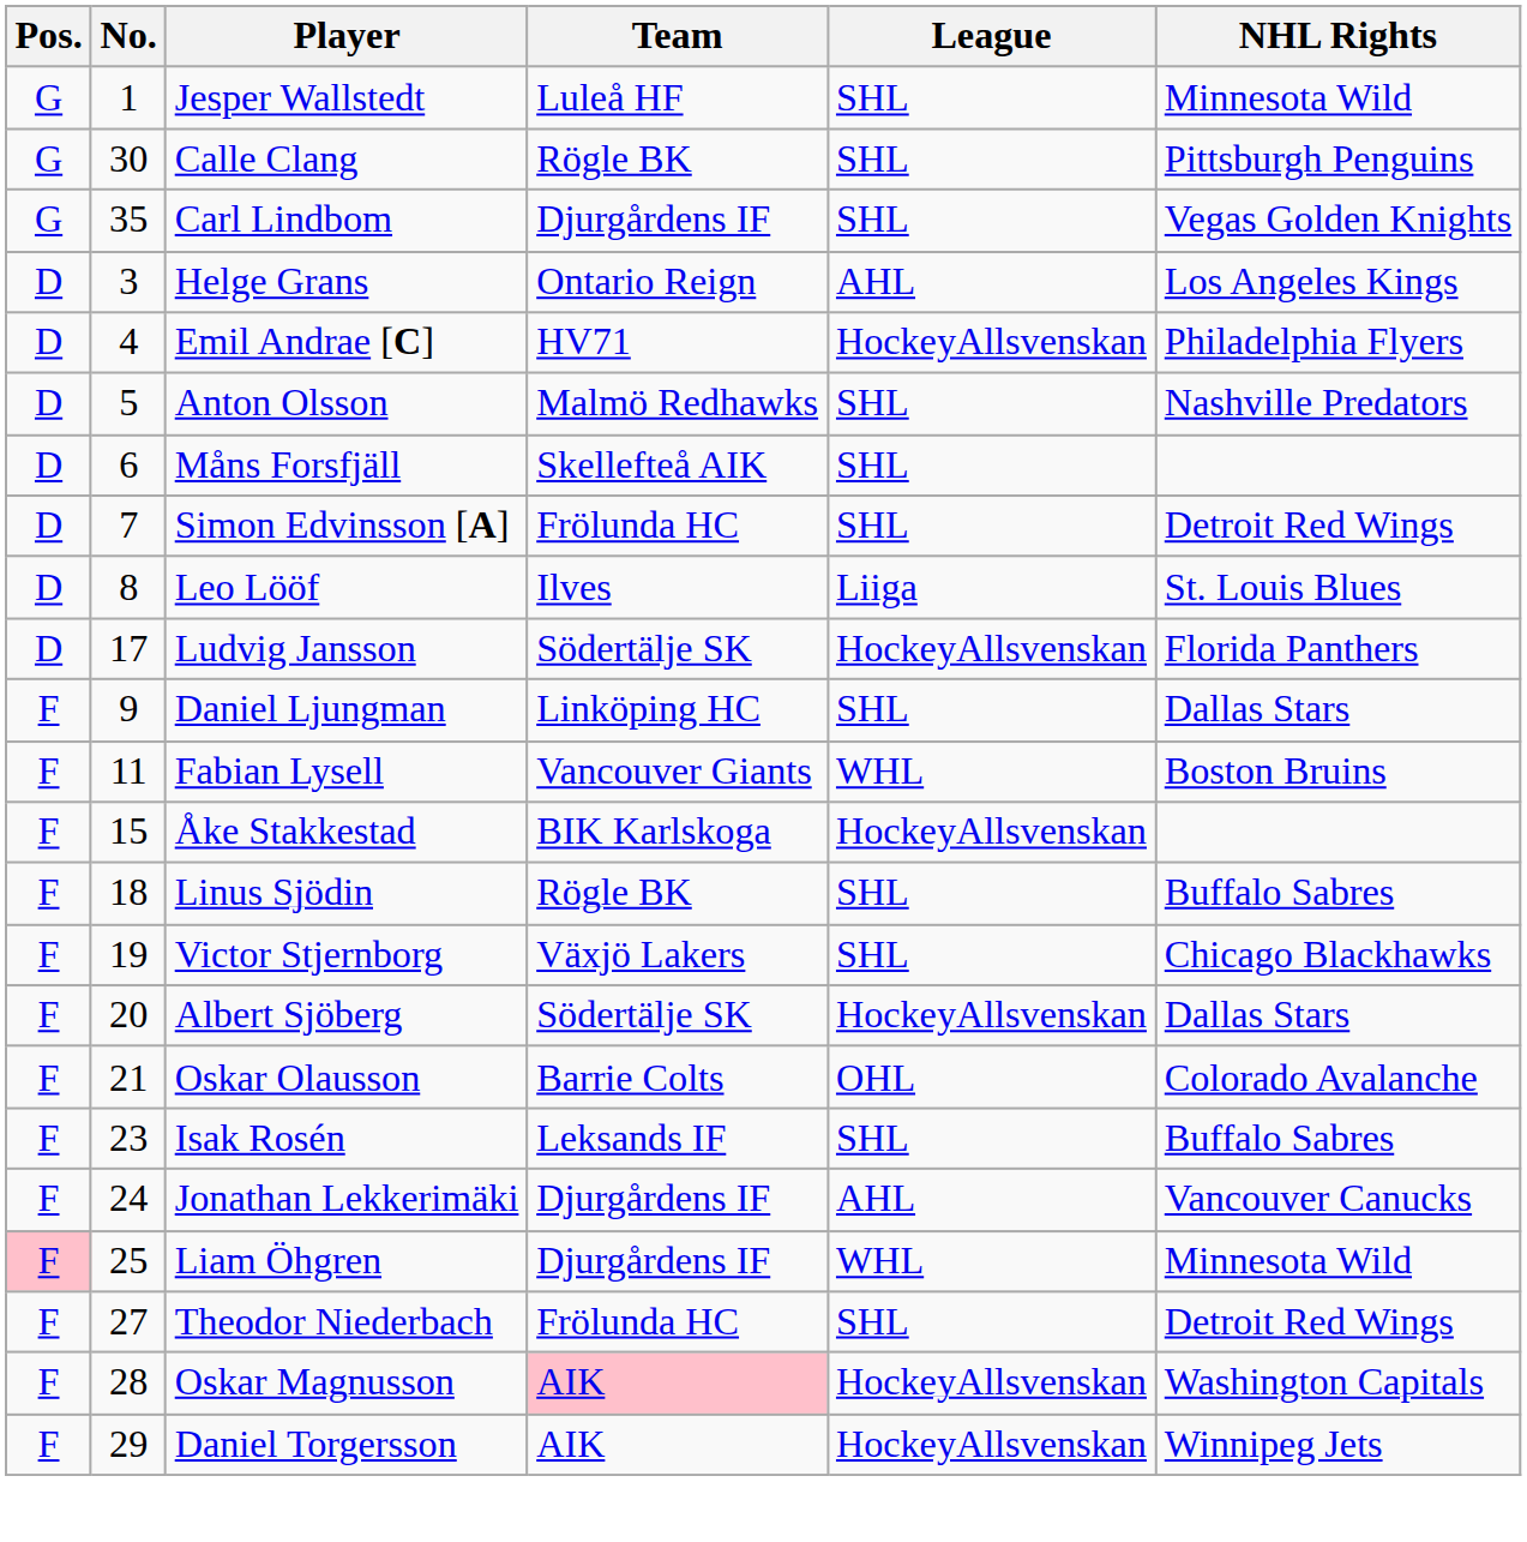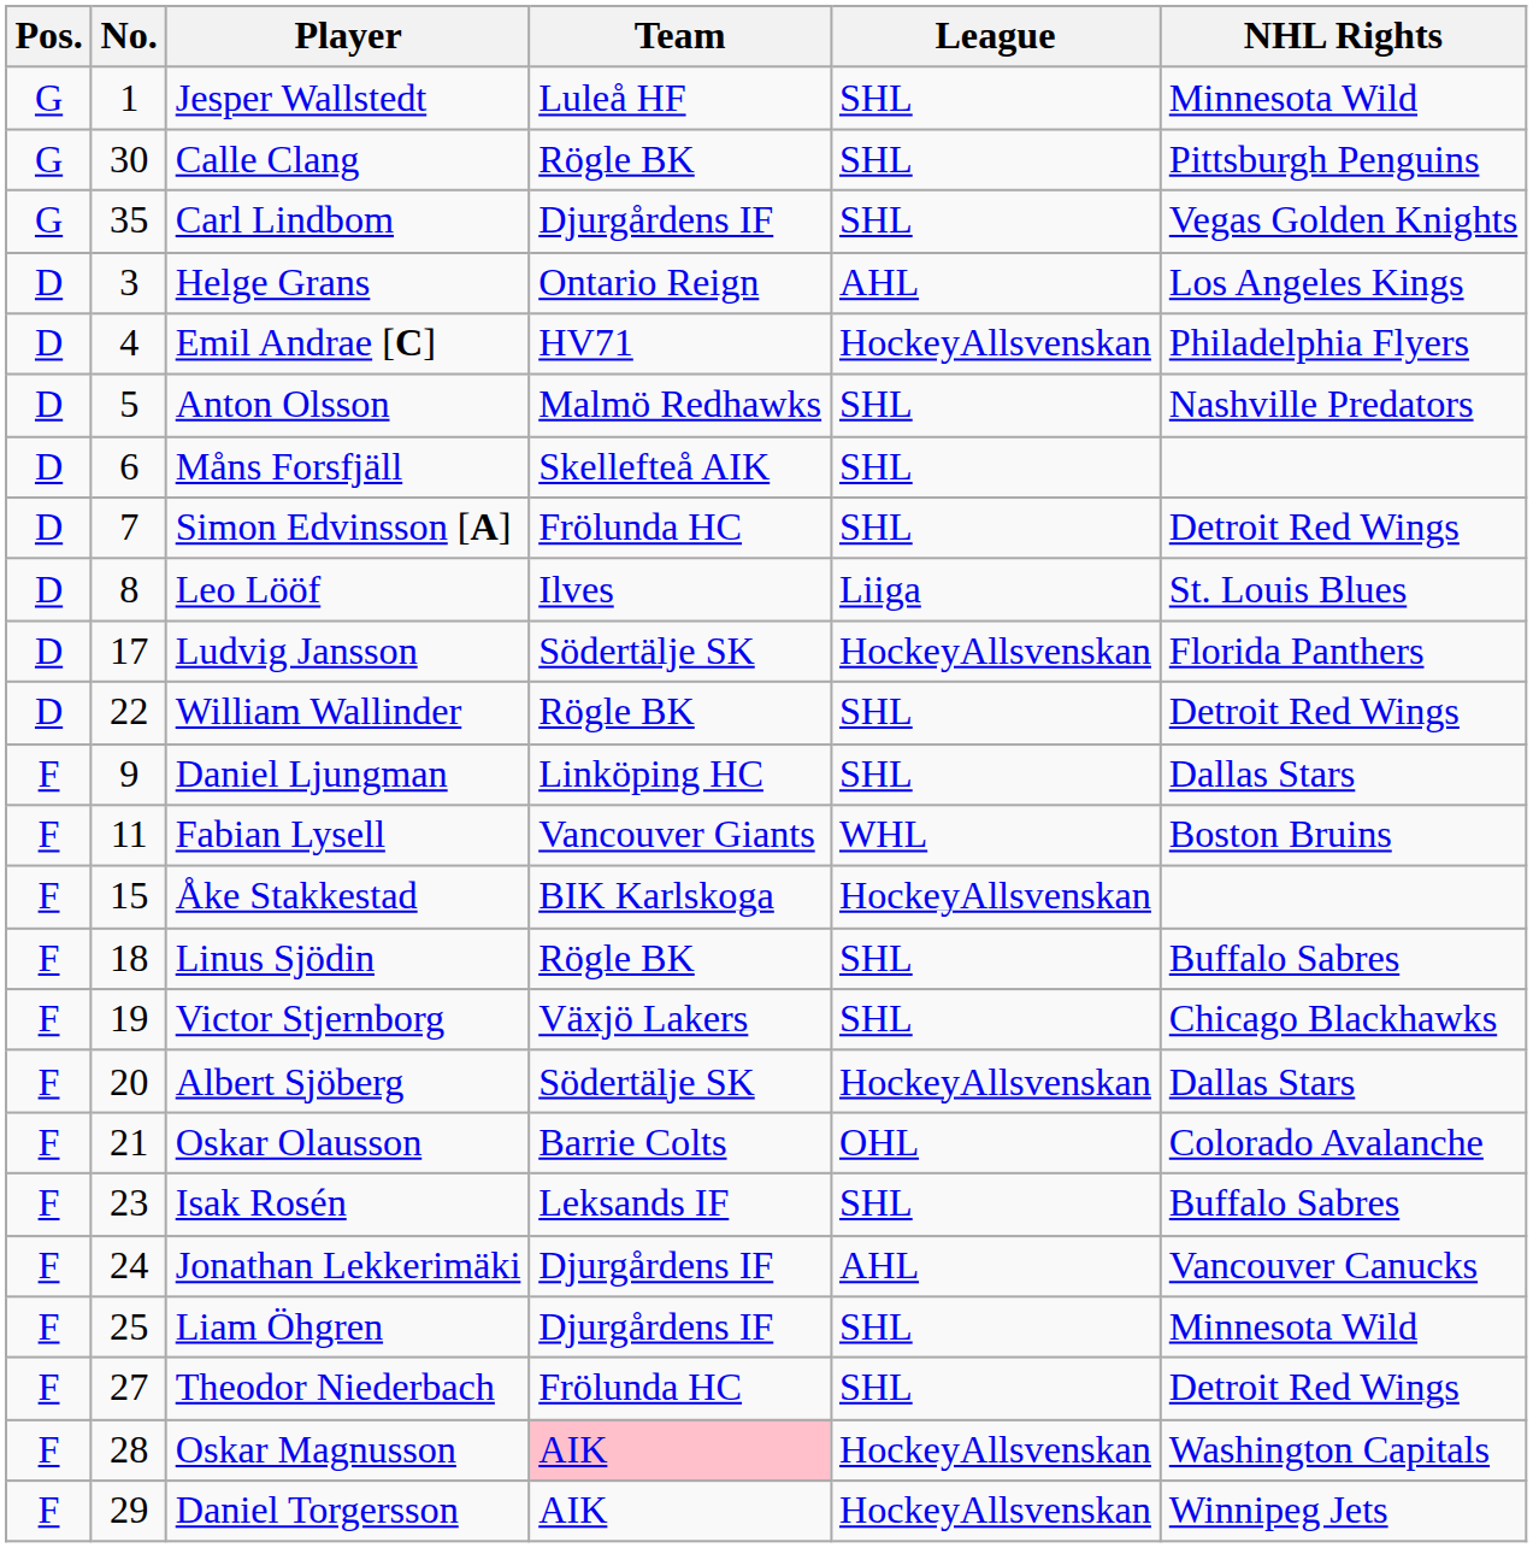+ row: D | 22 | William Wallinder | Rögle BK | SHL | Detroit Red Wings
Liam Öhgren | Pos.: pink background -> no background
Liam Öhgren | League: WHL -> SHL
